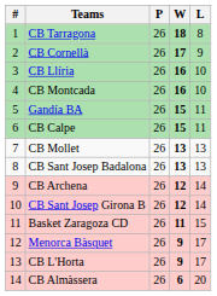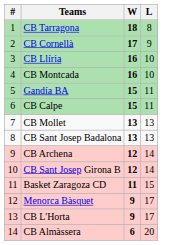- column: P | 26 | 26 | 26 | 26 | 26 | 26 | 26 | 26 | 26 | 26 | 26 | 26 | 26 | 26
